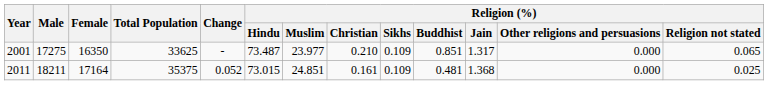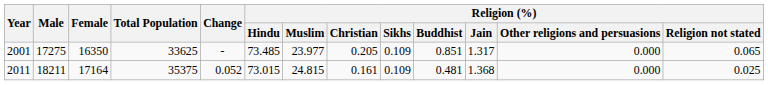2001 | Religion (%) / Hindu: 73.487 -> 73.485
2001 | Religion (%) / Christian: 0.210 -> 0.205
2011 | Religion (%) / Muslim: 24.851 -> 24.815
